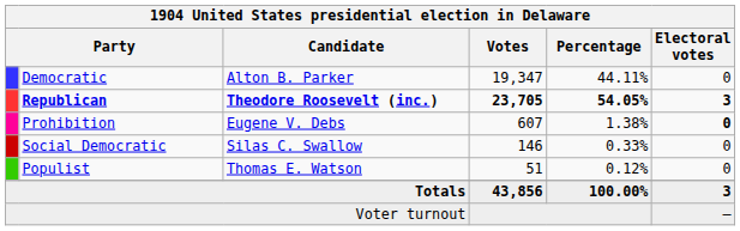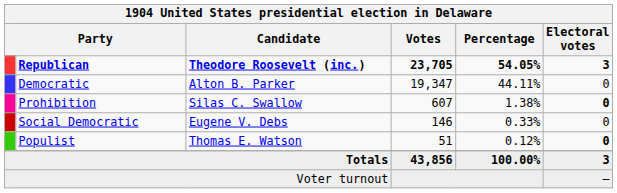rows swapped: Republican <-> Democratic
Prohibition | Candidate: Eugene V. Debs -> Silas C. Swallow
Social Democratic | Candidate: Silas C. Swallow -> Eugene V. Debs
Populist | Electoral votes: normal -> bold
